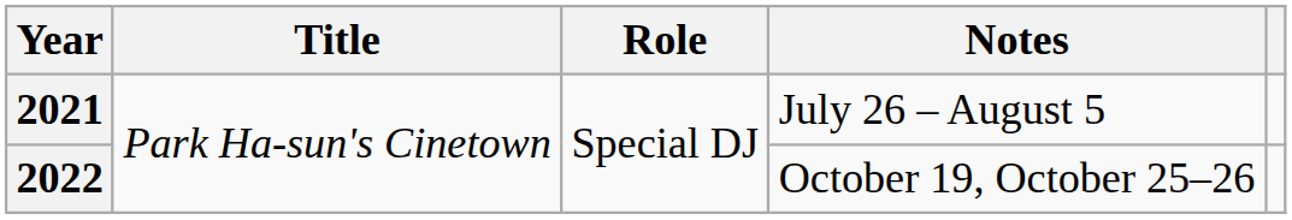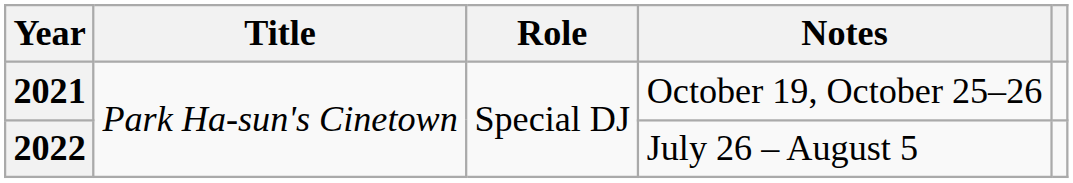2021 | Notes: July 26 – August 5 -> October 19, October 25–26
2022 | Notes: October 19, October 25–26 -> July 26 – August 5
